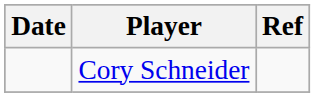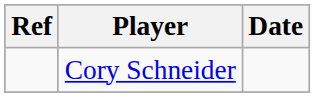columns swapped: Date <-> Ref
